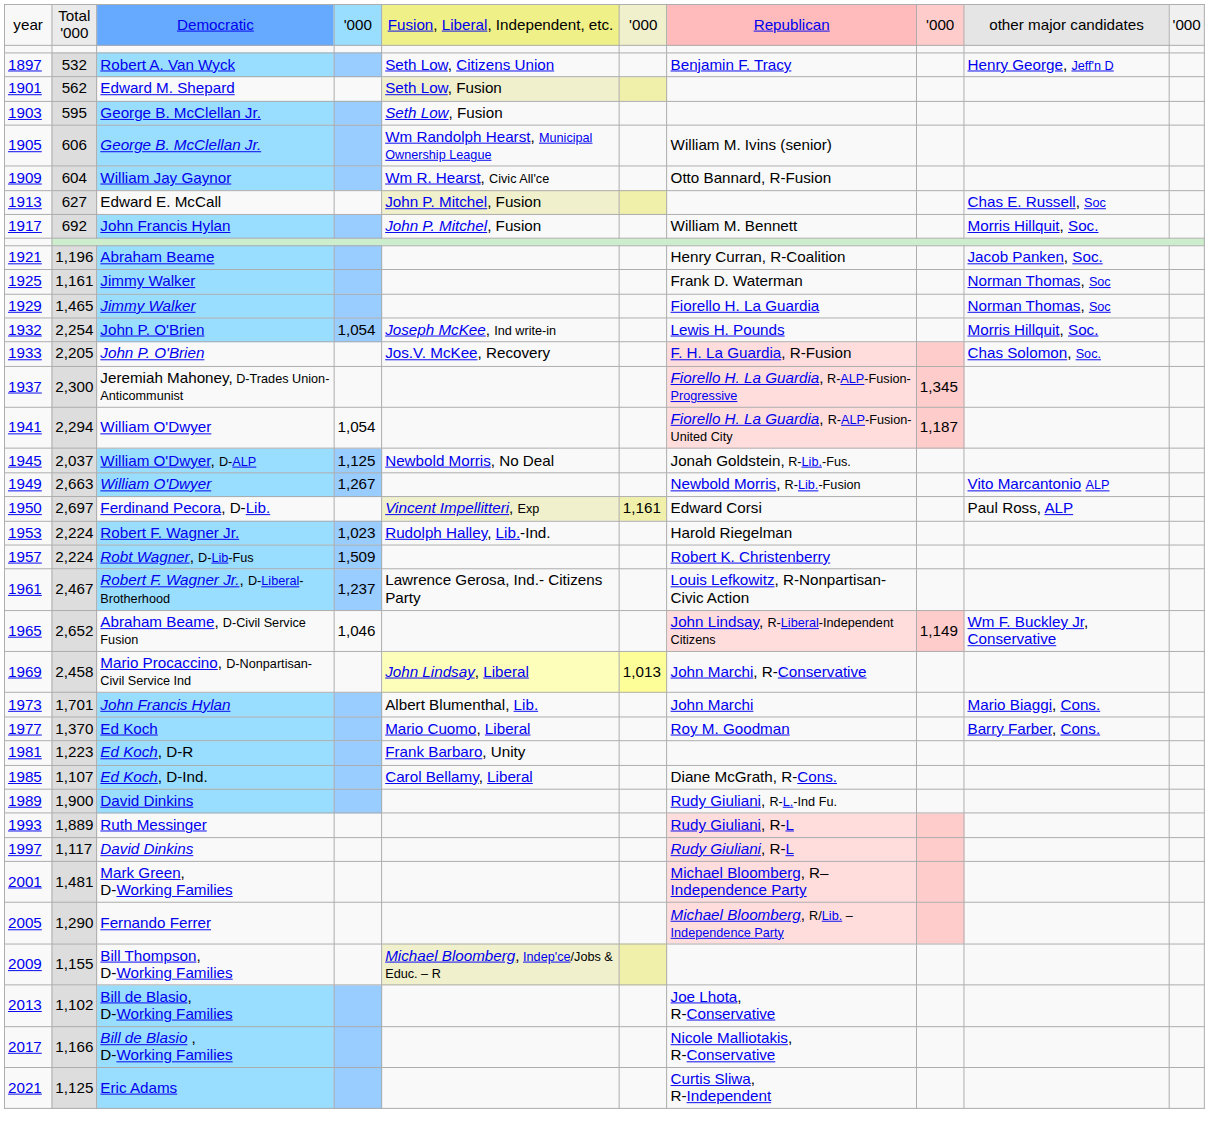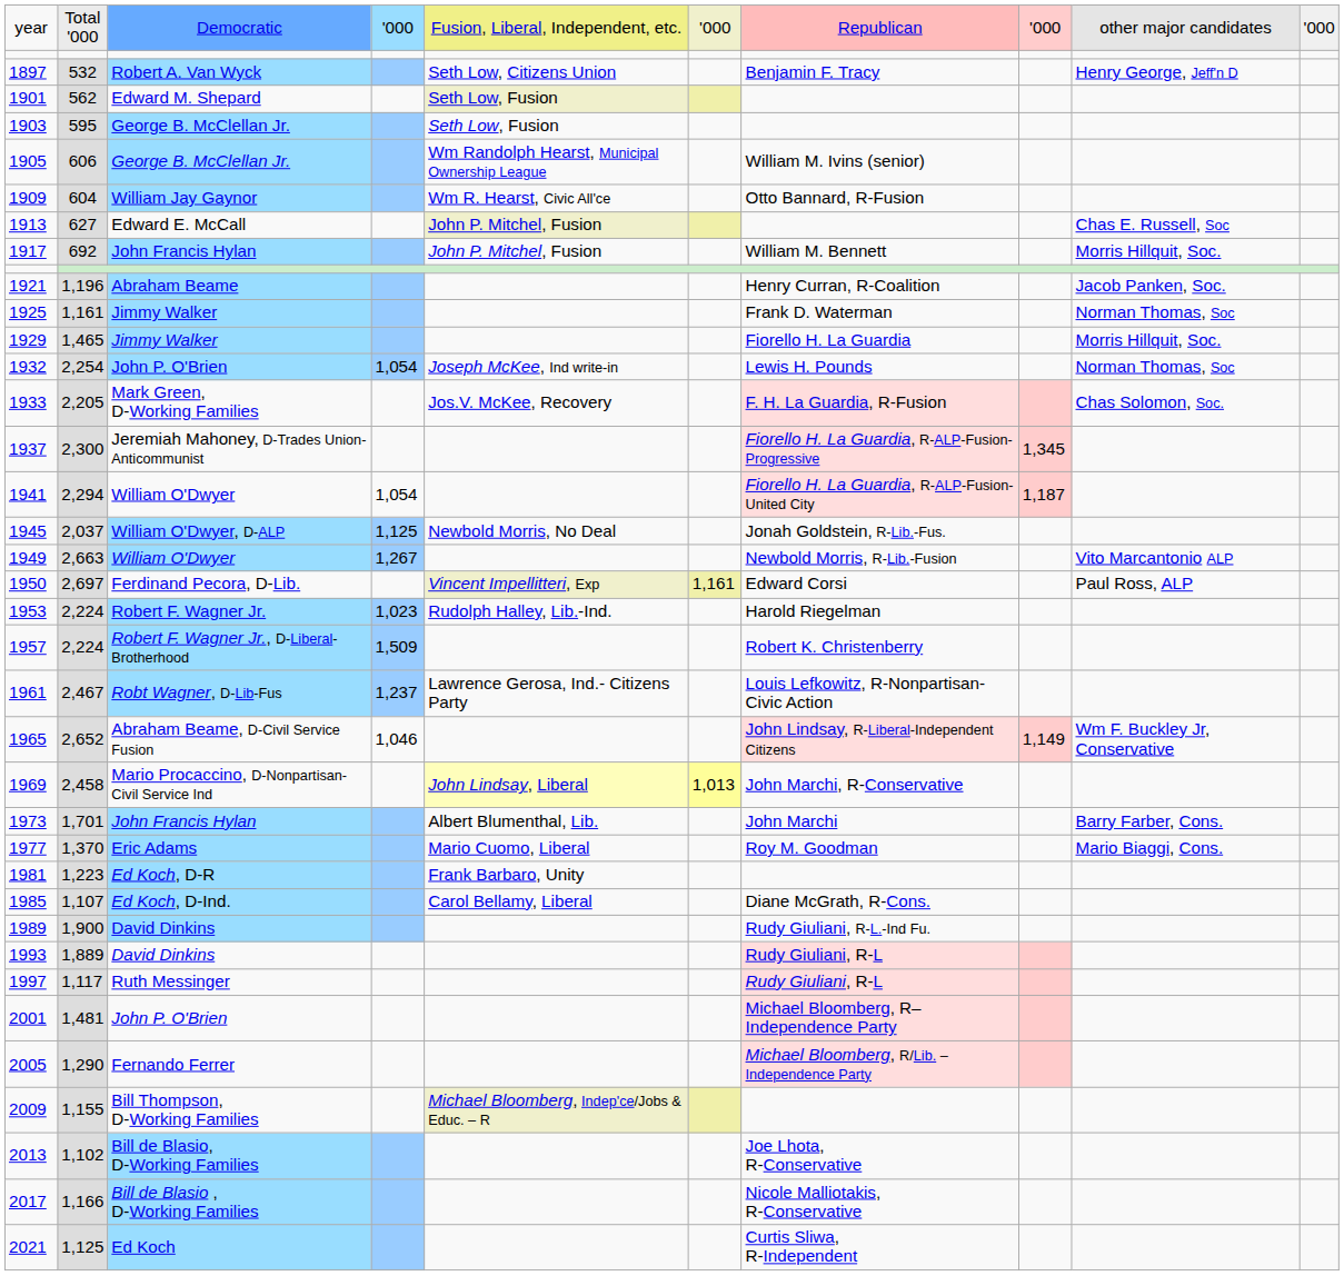1929 | column 9: Norman Thomas, Soc -> Morris Hillquit, Soc.
1932 | column 9: Morris Hillquit, Soc. -> Norman Thomas, Soc
1933 | column 3: John P. O'Brien -> Mark Green, D-Working Families
1957 | column 3: Robt Wagner, D-Lib-Fus -> Robert F. Wagner Jr., D-Liberal-Brotherhood
1961 | column 3: Robert F. Wagner Jr., D-Liberal-Brotherhood -> Robt Wagner, D-Lib-Fus
1973 | column 9: Mario Biaggi, Cons. -> Barry Farber, Cons.
1977 | column 3: Ed Koch -> Eric Adams
1977 | column 9: Barry Farber, Cons. -> Mario Biaggi, Cons.
1993 | column 3: Ruth Messinger -> David Dinkins
1997 | column 3: David Dinkins -> Ruth Messinger
2001 | column 3: Mark Green, D-Working Families -> John P. O'Brien
2021 | column 3: Eric Adams -> Ed Koch
